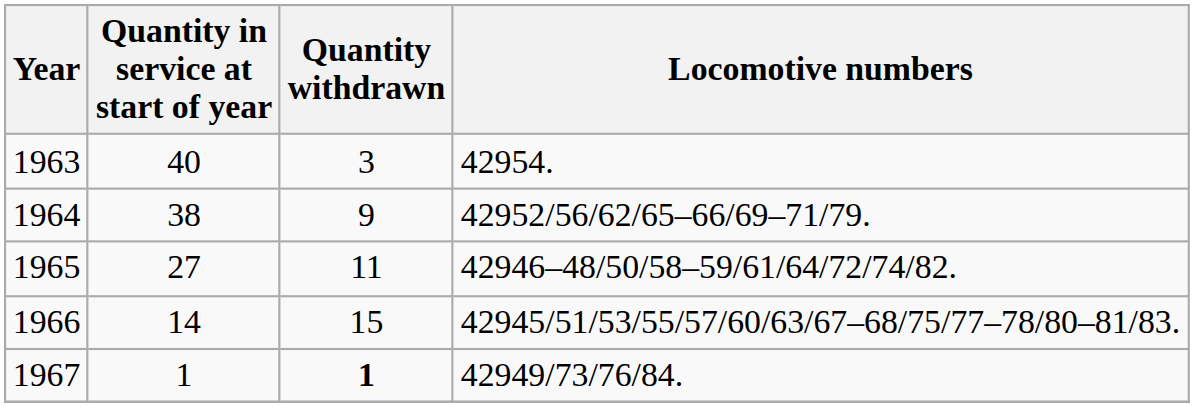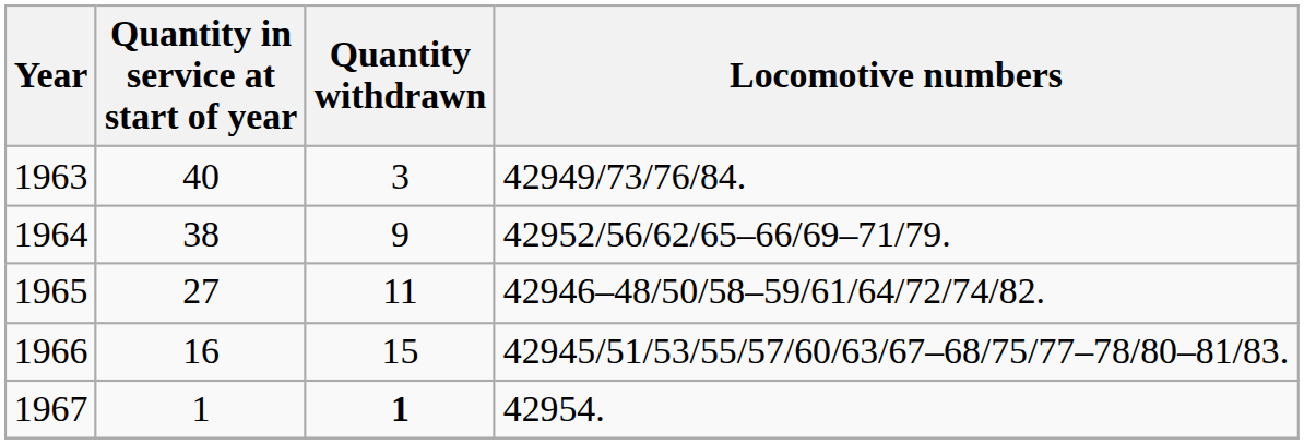1963 | Locomotive numbers: 42954. -> 42949/73/76/84.
1966 | Quantity in service at start of year: 14 -> 16
1967 | Locomotive numbers: 42949/73/76/84. -> 42954.
